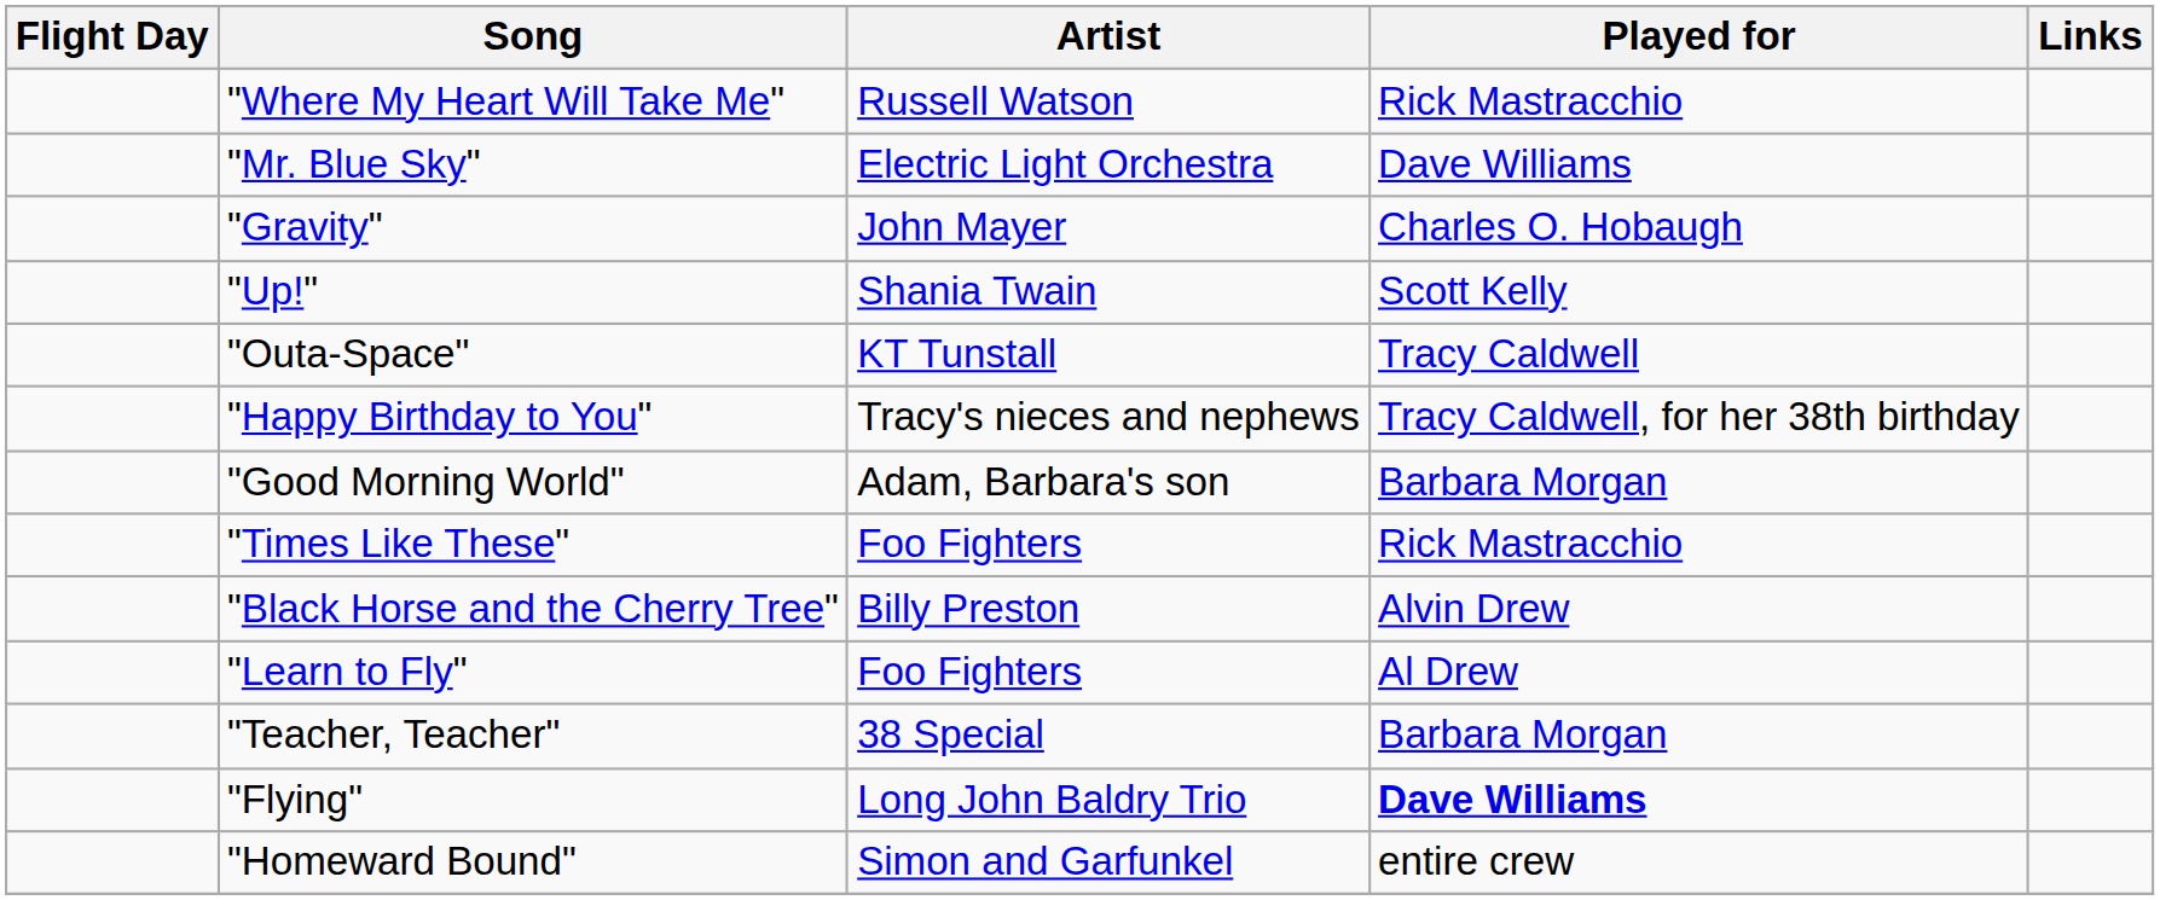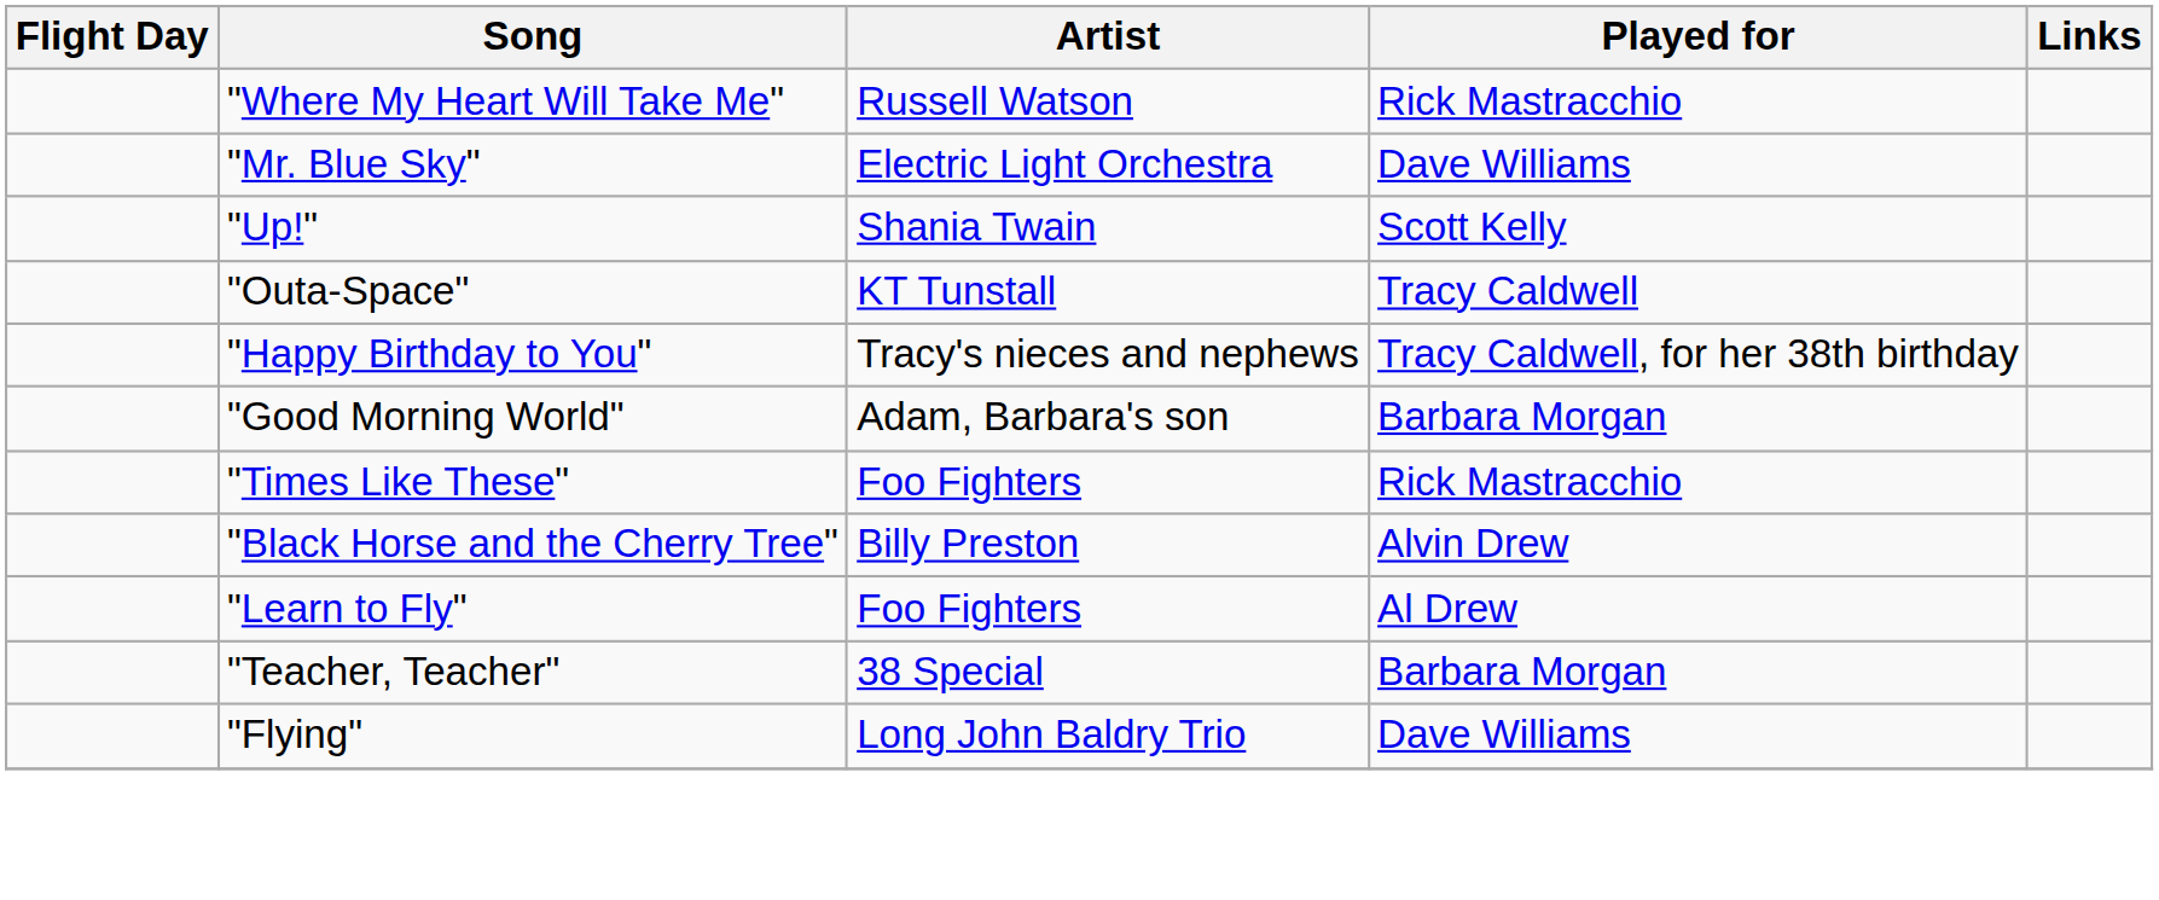- row: "Gravity" | John Mayer | Charles O. Hobaugh
"Flying" | Played for: bold -> normal
- row: "Homeward Bound" | Simon and Garfunkel | entire crew
